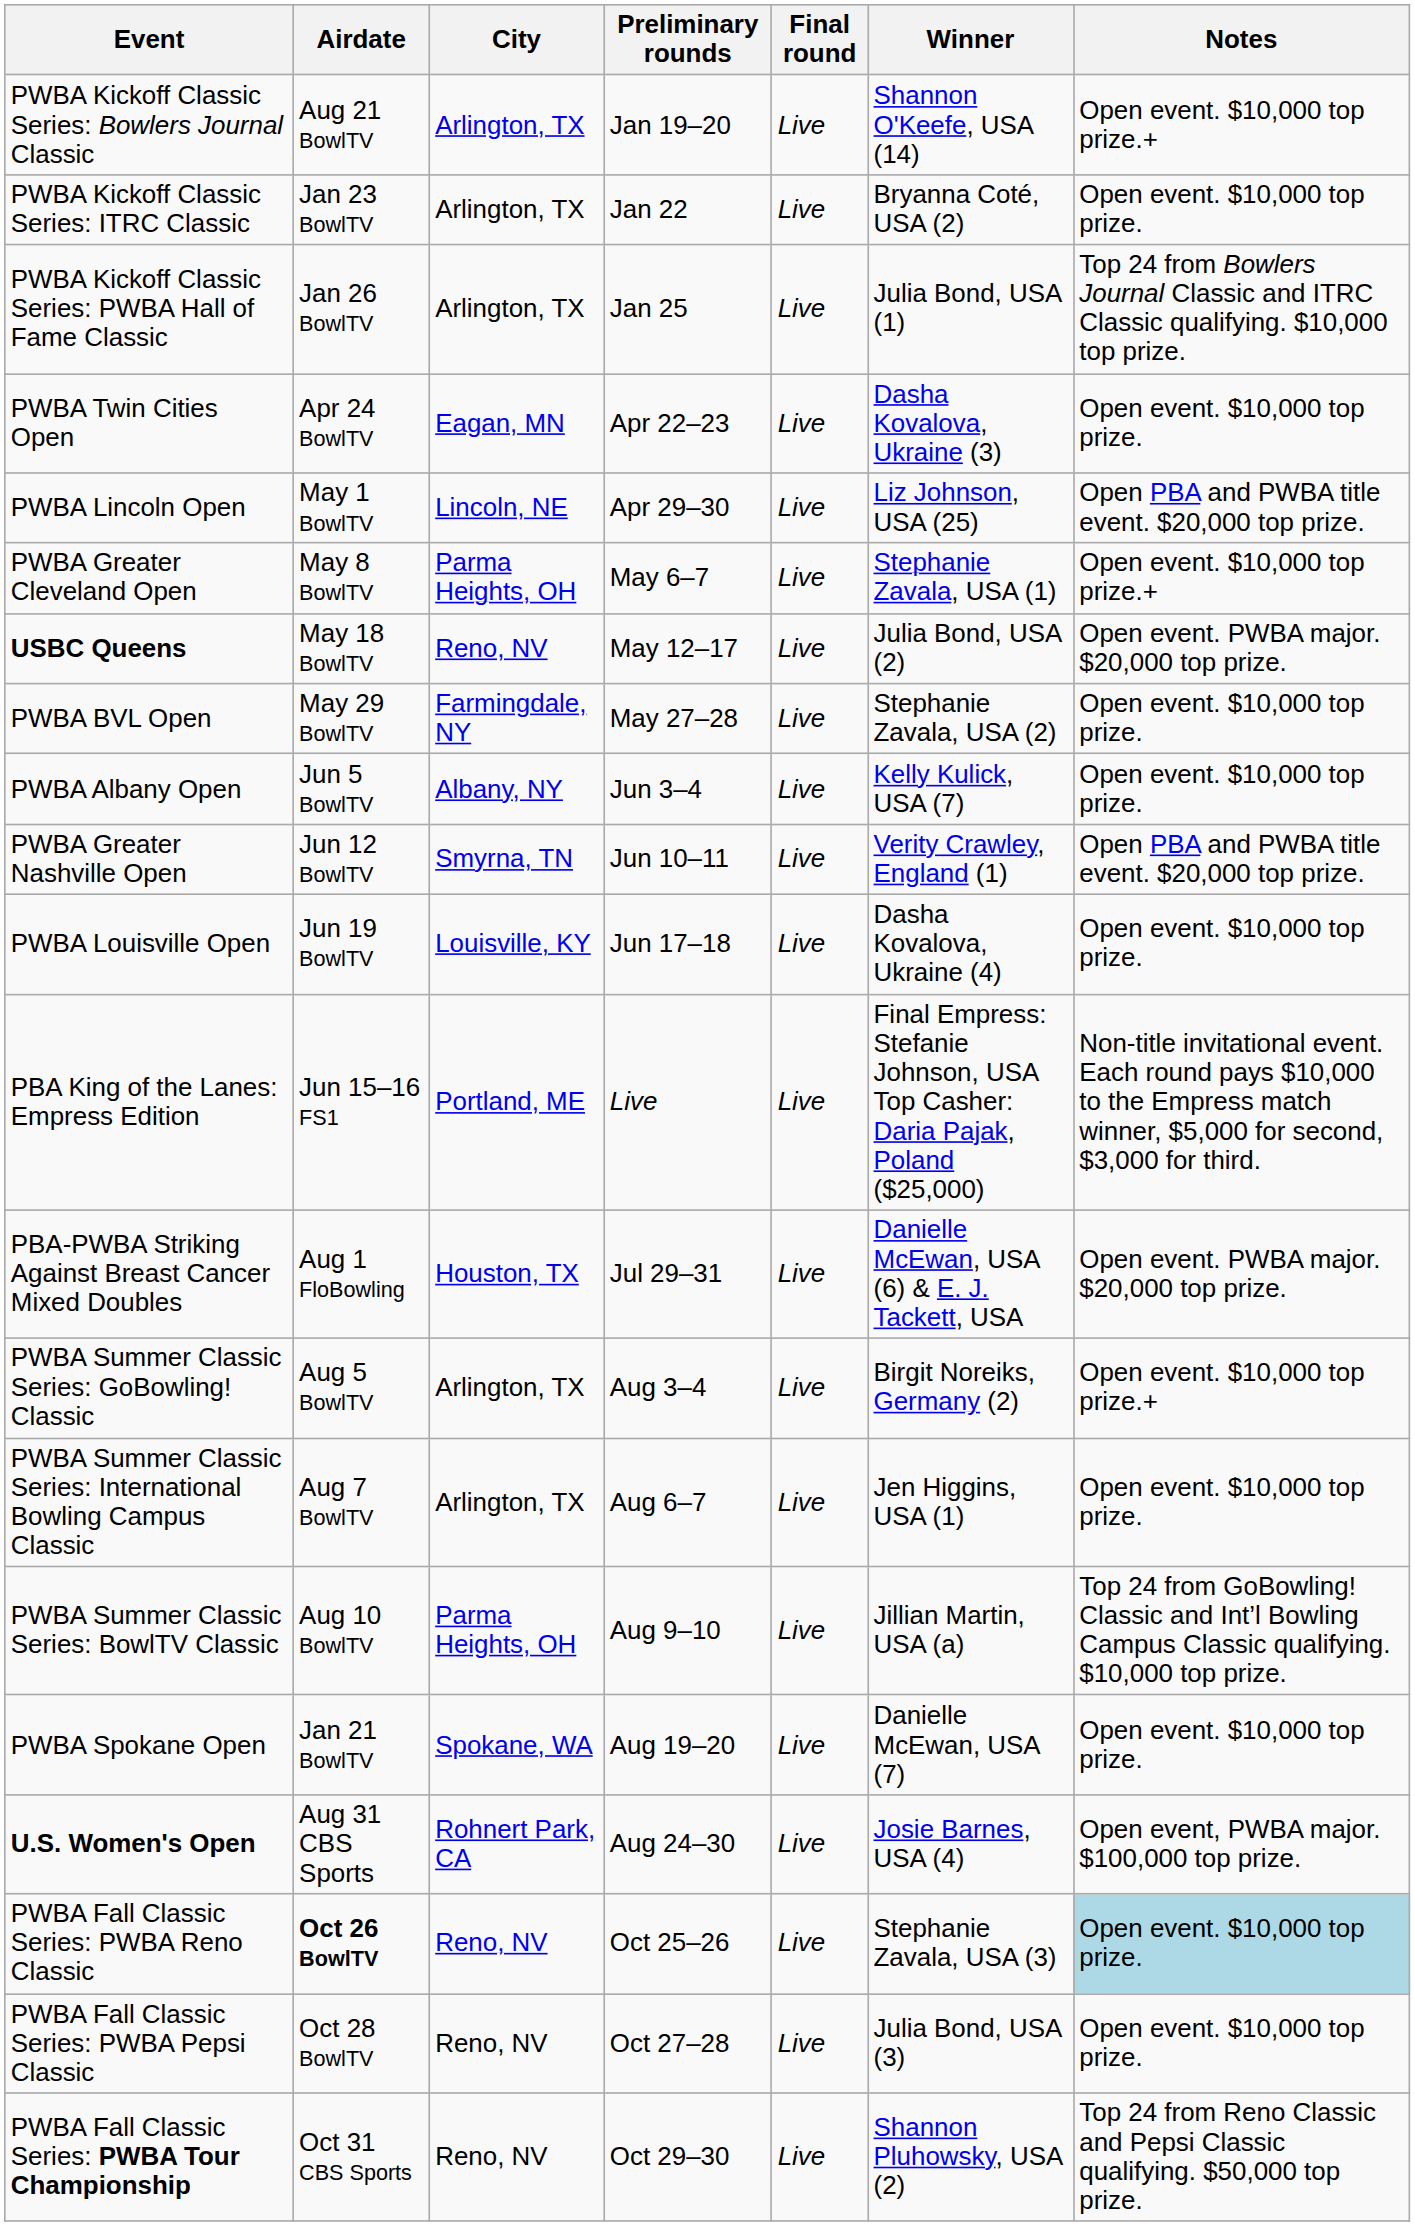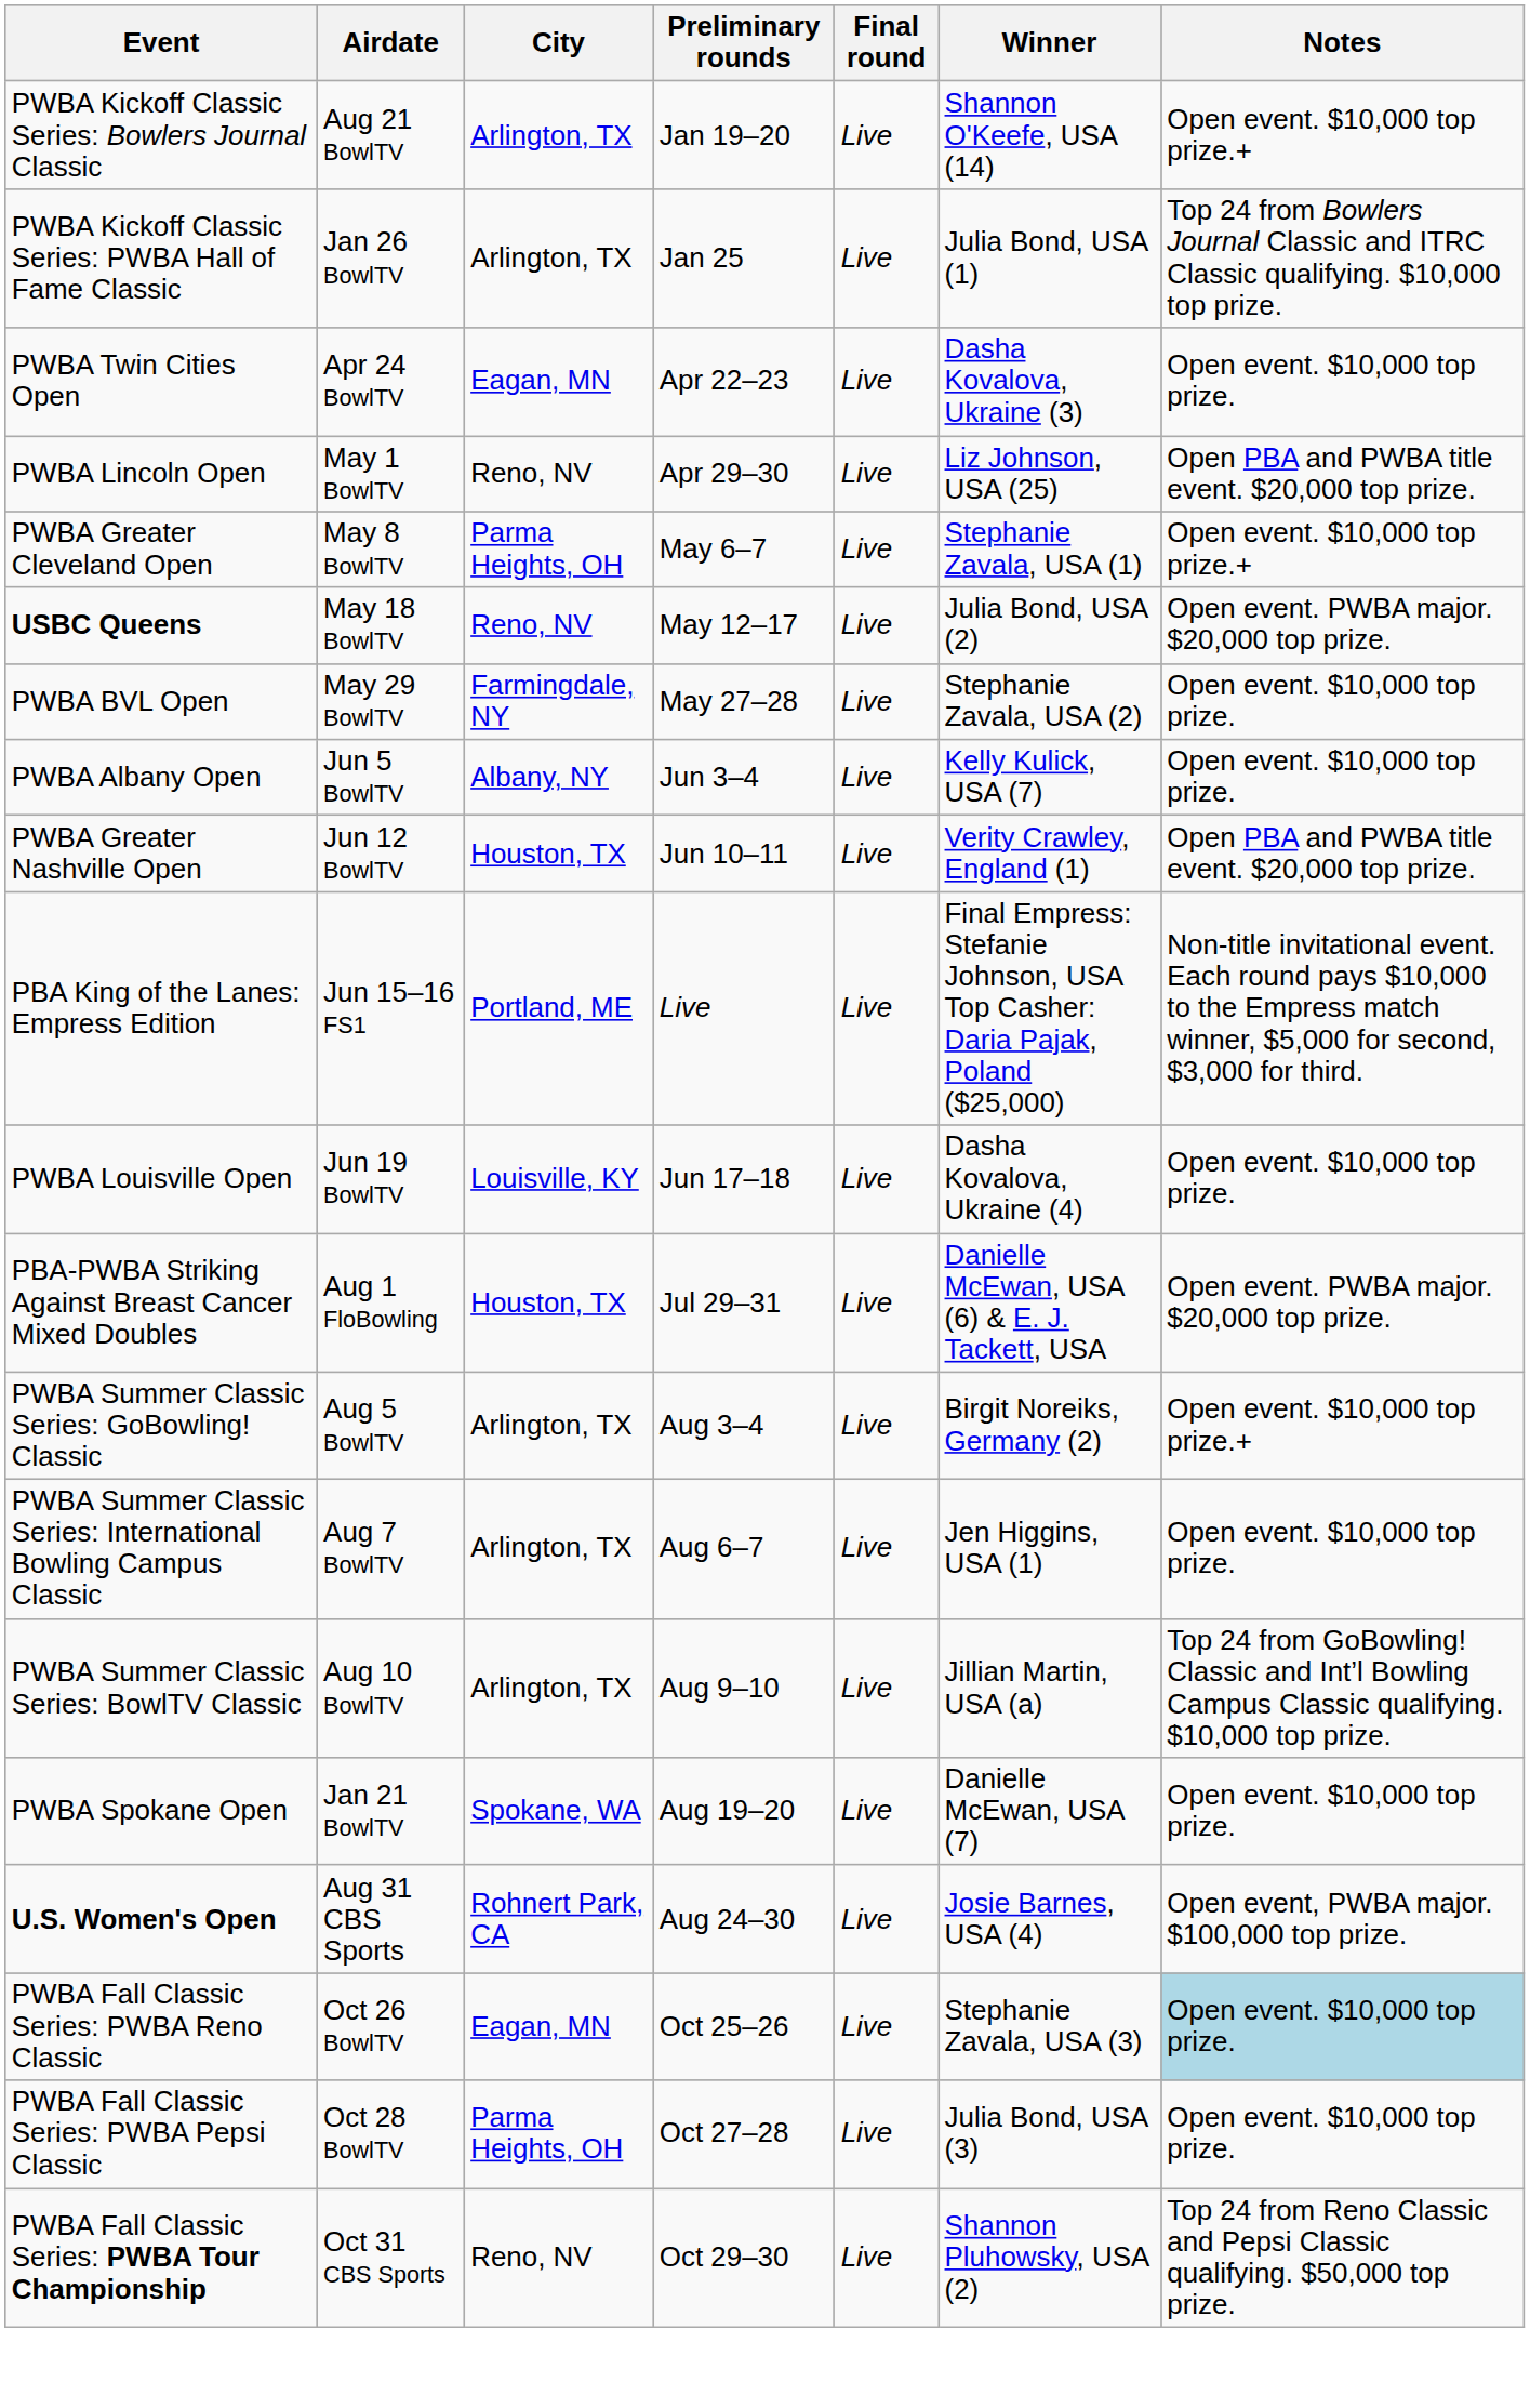- row: PWBA Kickoff Classic Series: ITRC Classic | Jan 23 BowlTV | Arlington, TX | Jan 22 | Live | Bryanna Coté, USA (2) | Open event. $10,000 top prize.
PWBA Lincoln Open | City: Lincoln, NE -> Reno, NV
PWBA Greater Nashville Open | City: Smyrna, TN -> Houston, TX
rows swapped: PBA King of the Lanes: Empress Edition <-> PWBA Louisville Open
PWBA Summer Classic Series: BowlTV Classic | City: Parma Heights, OH -> Arlington, TX
PWBA Fall Classic Series: PWBA Reno Classic | Airdate: bold -> normal
PWBA Fall Classic Series: PWBA Reno Classic | City: Reno, NV -> Eagan, MN
PWBA Fall Classic Series: PWBA Pepsi Classic | City: Reno, NV -> Parma Heights, OH
